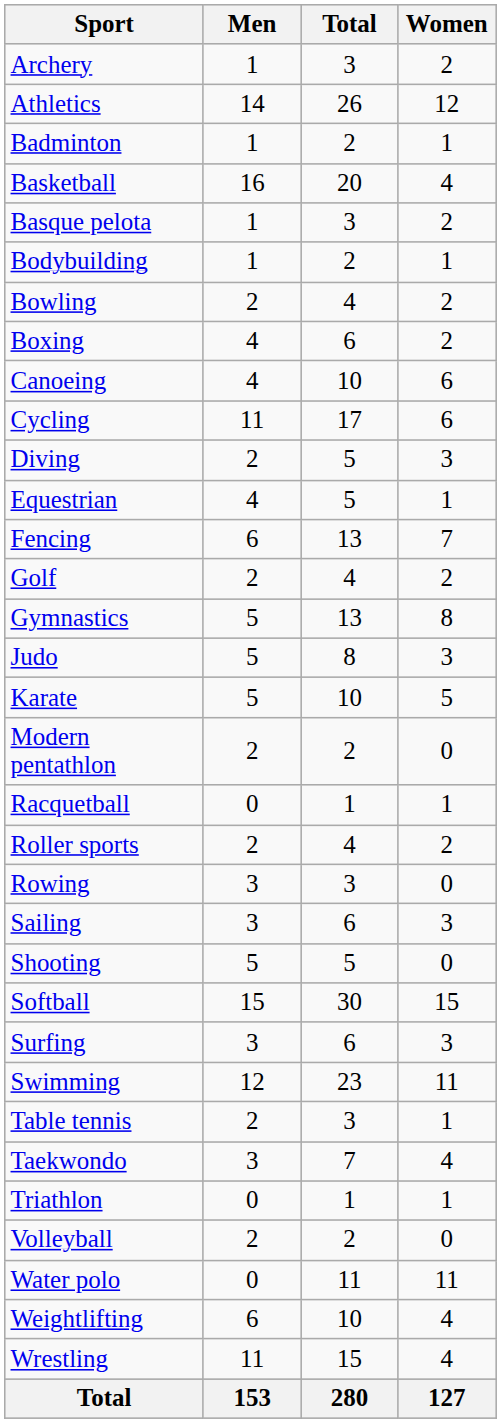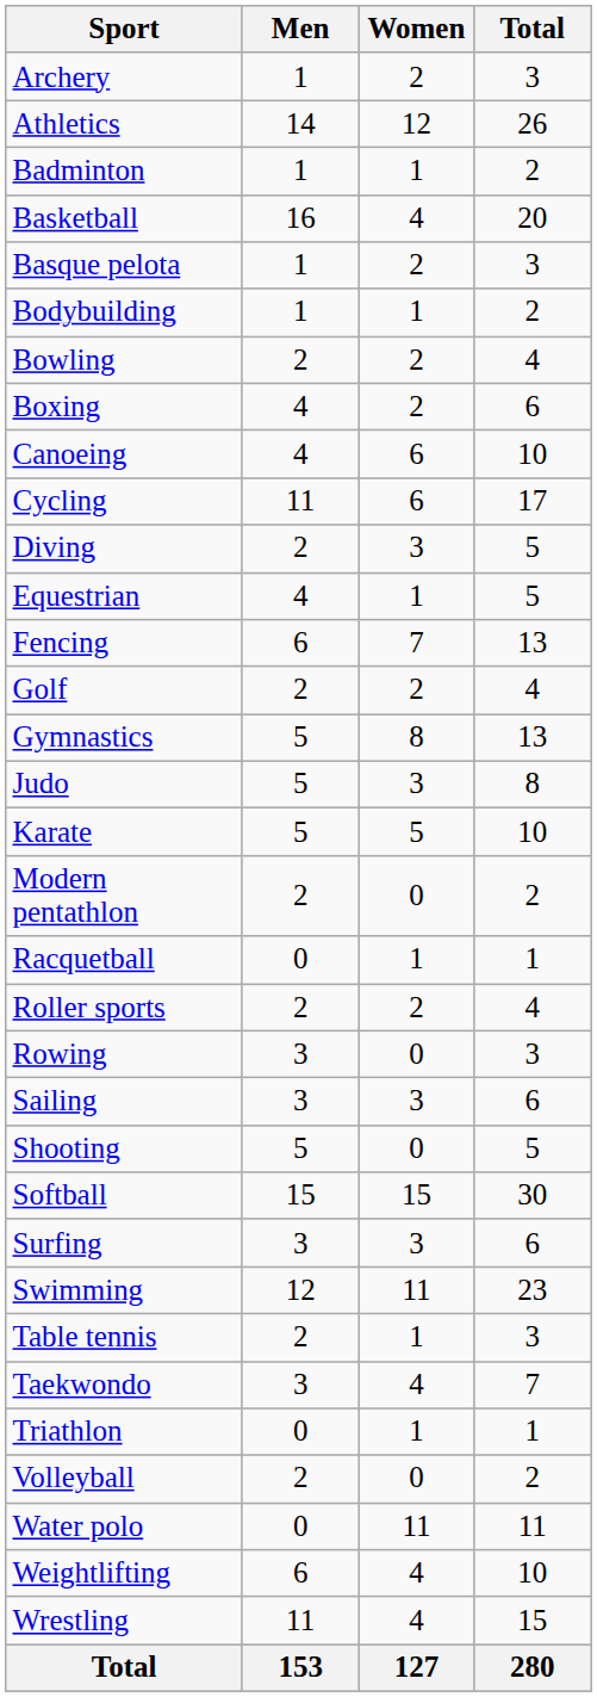columns swapped: Women <-> Total
